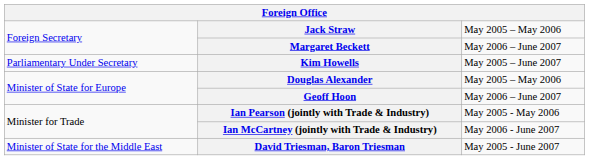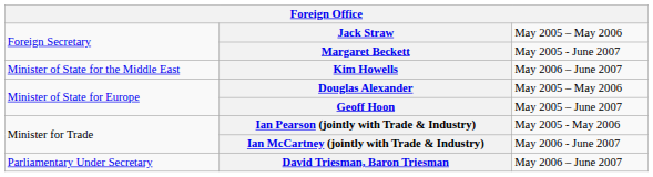Margaret Beckett | column 3: May 2006 – June 2007 -> May 2005 - June 2007
Kim Howells | column 1: Parliamentary Under Secretary -> Minister of State for the Middle East
Kim Howells | column 3: May 2005 – June 2007 -> May 2006 – June 2007
Geoff Hoon | column 3: May 2006 – June 2007 -> May 2005 – June 2007
David Triesman, Baron Triesman | column 1: Minister of State for the Middle East -> Parliamentary Under Secretary
David Triesman, Baron Triesman | column 3: May 2005 - June 2007 -> May 2006 – June 2007
